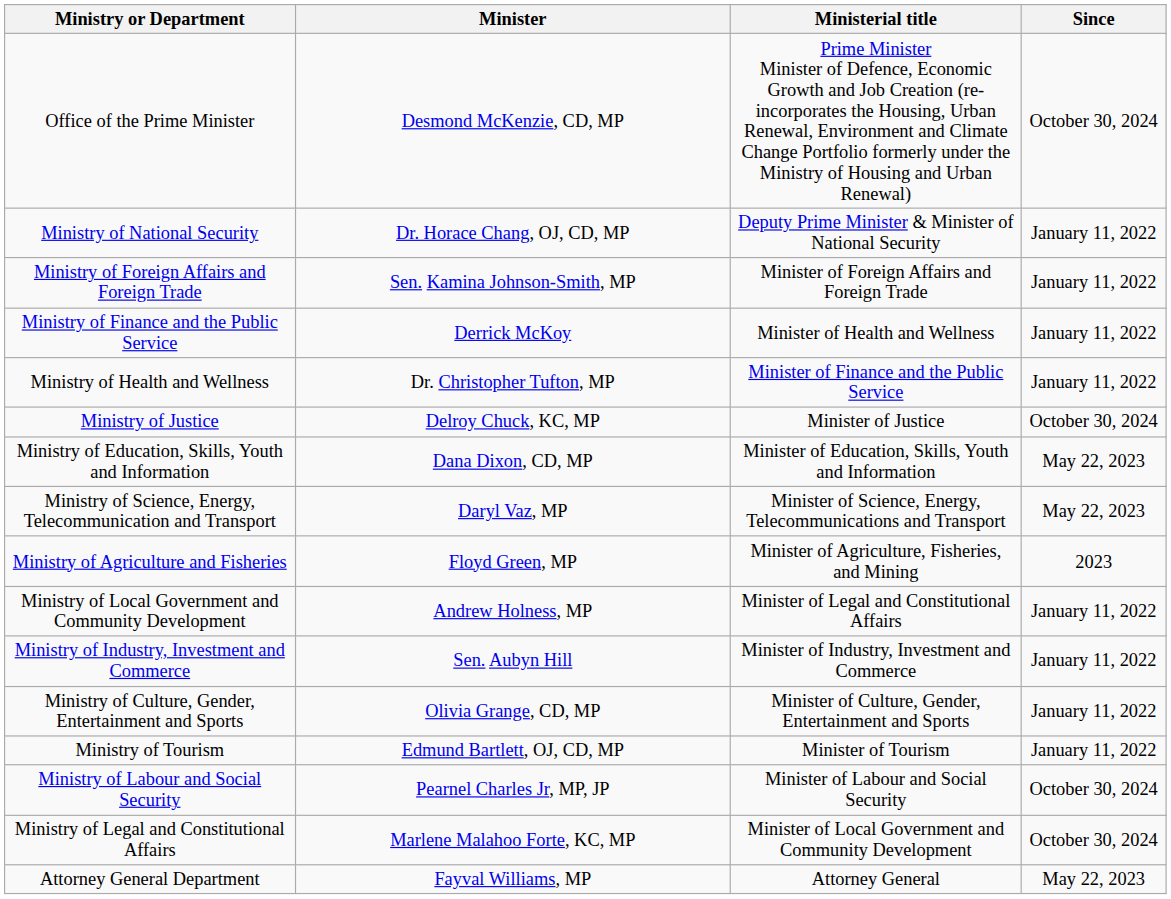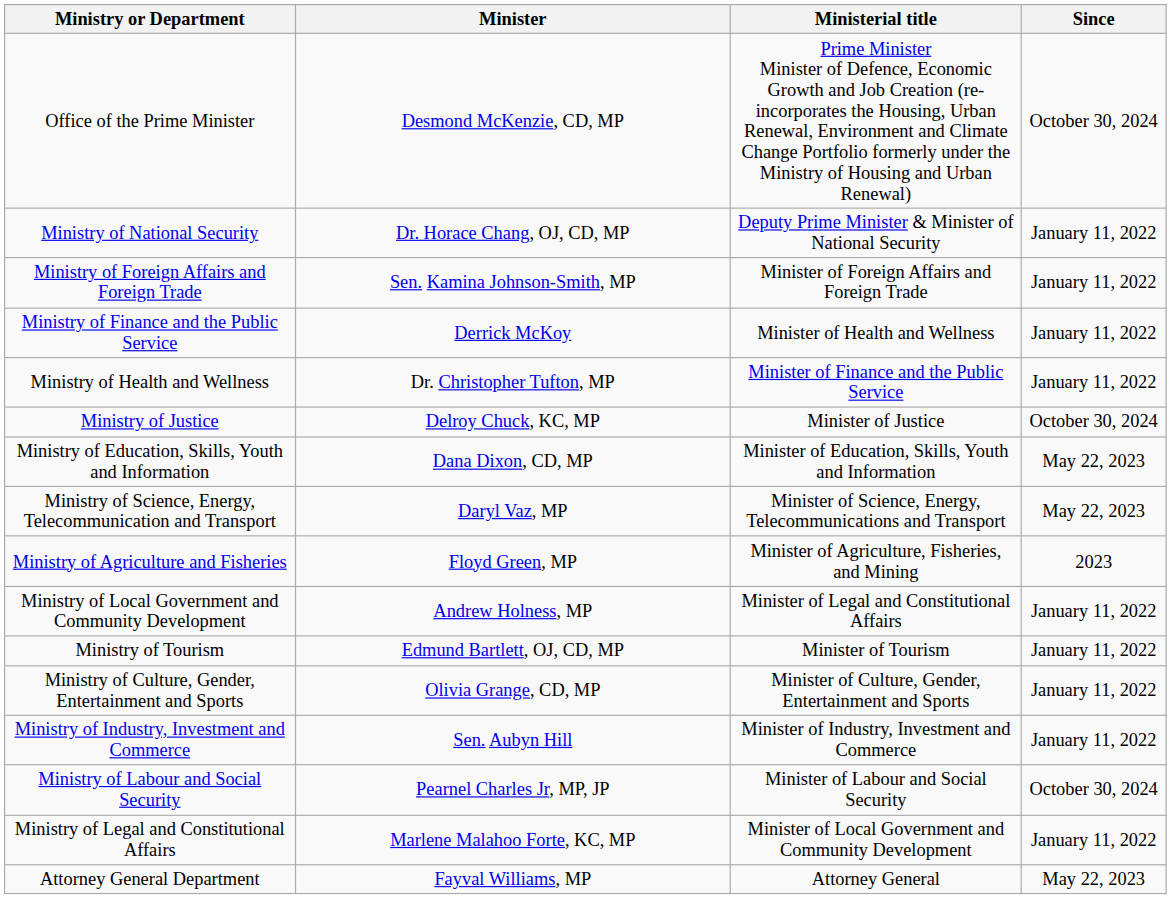rows swapped: Ministry of Industry, Investment and Commerce <-> Ministry of Tourism
Ministry of Legal and Constitutional Affairs | Since: October 30, 2024 -> January 11, 2022
